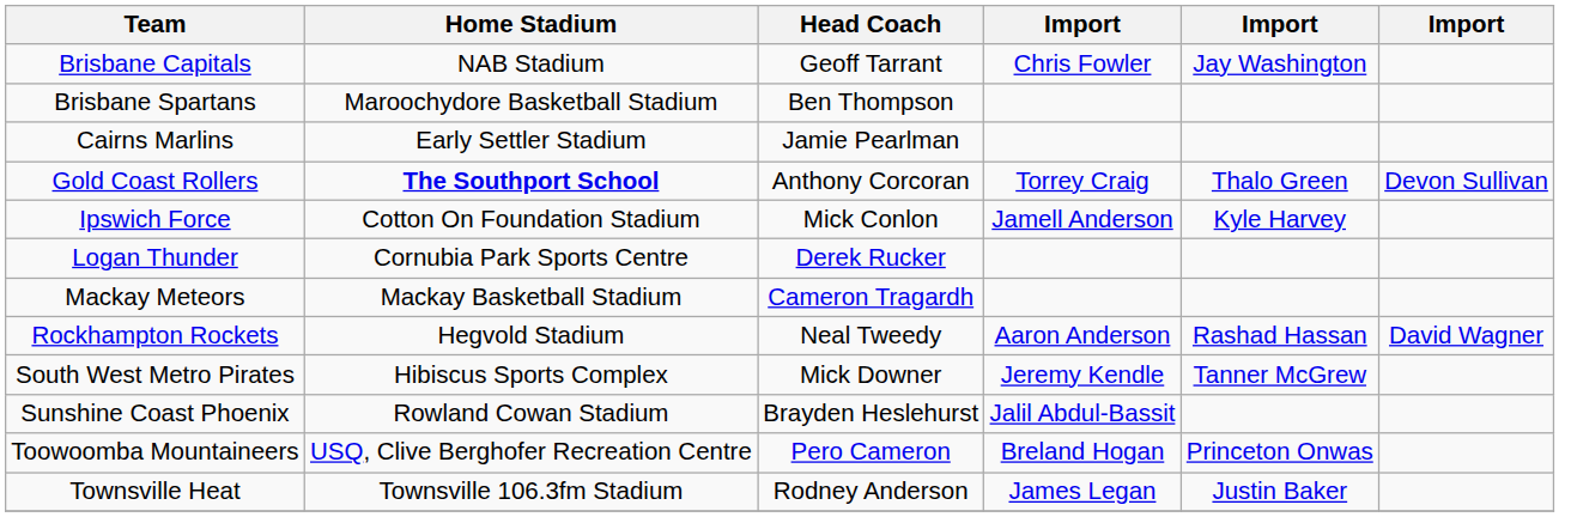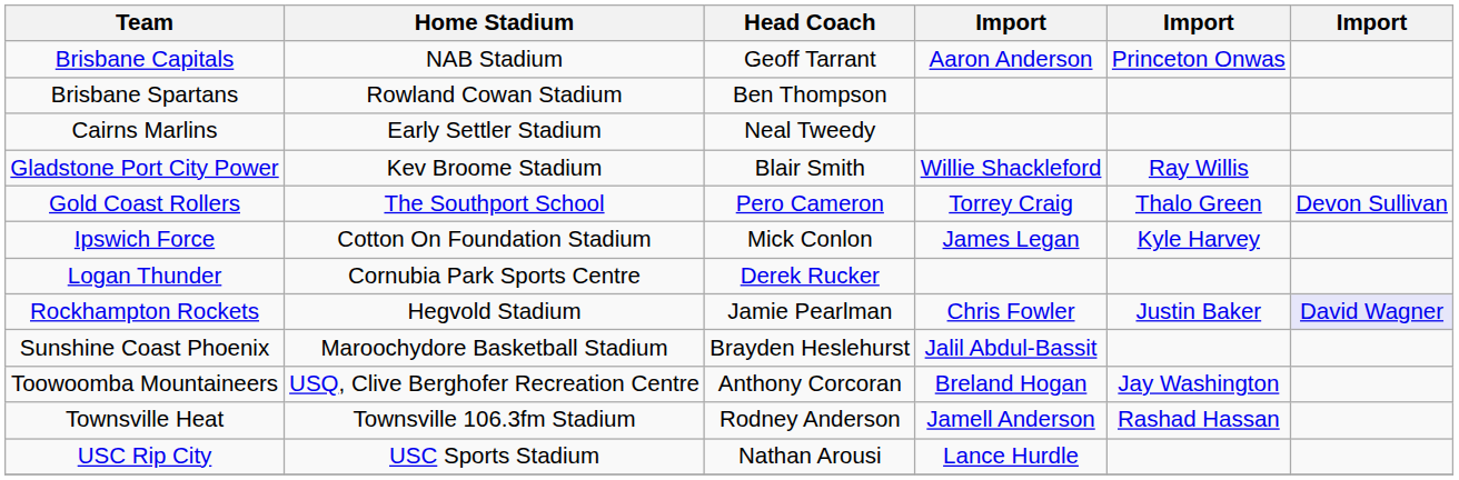Brisbane Capitals | column 4: Chris Fowler -> Aaron Anderson
Brisbane Capitals | column 5: Jay Washington -> Princeton Onwas
Brisbane Spartans | Home Stadium: Maroochydore Basketball Stadium -> Rowland Cowan Stadium
Cairns Marlins | Head Coach: Jamie Pearlman -> Neal Tweedy
+ row: Gladstone Port City Power | Kev Broome Stadium | Blair Smith | Willie Shackleford | Ray Willis
Gold Coast Rollers | Home Stadium: bold -> normal
Gold Coast Rollers | Head Coach: Anthony Corcoran -> Pero Cameron
Ipswich Force | column 4: Jamell Anderson -> James Legan
- row: Mackay Meteors | Mackay Basketball Stadium | Cameron Tragardh
Rockhampton Rockets | Head Coach: Neal Tweedy -> Jamie Pearlman
Rockhampton Rockets | column 4: Aaron Anderson -> Chris Fowler
Rockhampton Rockets | column 5: Rashad Hassan -> Justin Baker
Rockhampton Rockets | column 6: no background -> lavender background
- row: South West Metro Pirates | Hibiscus Sports Complex | Mick Downer | Jeremy Kendle | Tanner McGrew
Sunshine Coast Phoenix | Home Stadium: Rowland Cowan Stadium -> Maroochydore Basketball Stadium
Toowoomba Mountaineers | Head Coach: Pero Cameron -> Anthony Corcoran
Toowoomba Mountaineers | column 5: Princeton Onwas -> Jay Washington
Townsville Heat | column 4: James Legan -> Jamell Anderson
Townsville Heat | column 5: Justin Baker -> Rashad Hassan
+ row: USC Rip City | USC Sports Stadium | Nathan Arousi | Lance Hurdle
